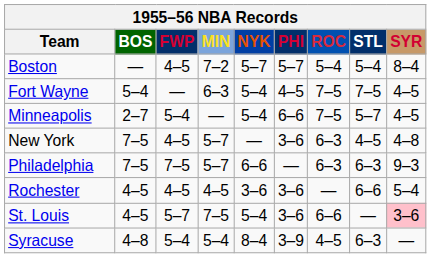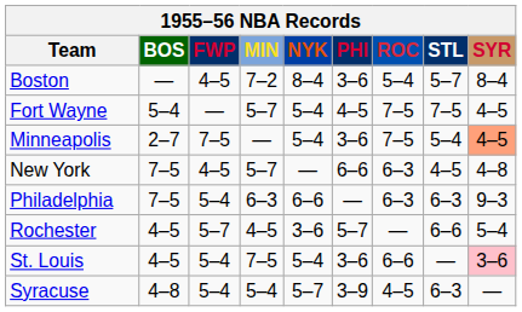Boston | NYK: 5–7 -> 8–4
Boston | PHI: 5–7 -> 3–6
Boston | STL: 5–4 -> 5–7
Fort Wayne | MIN: 6–3 -> 5–7
Minneapolis | FWP: 5–4 -> 7–5
Minneapolis | PHI: 6–6 -> 3–6
Minneapolis | STL: 5–7 -> 5–4
Minneapolis | SYR: no background -> lightsalmon background
New York | PHI: 3–6 -> 6–6
Philadelphia | FWP: 7–5 -> 5–4
Philadelphia | MIN: 5–7 -> 6–3
Rochester | FWP: 4–5 -> 5–7
Rochester | PHI: 3–6 -> 5–7
St. Louis | FWP: 5–7 -> 5–4
Syracuse | NYK: 8–4 -> 5–7
